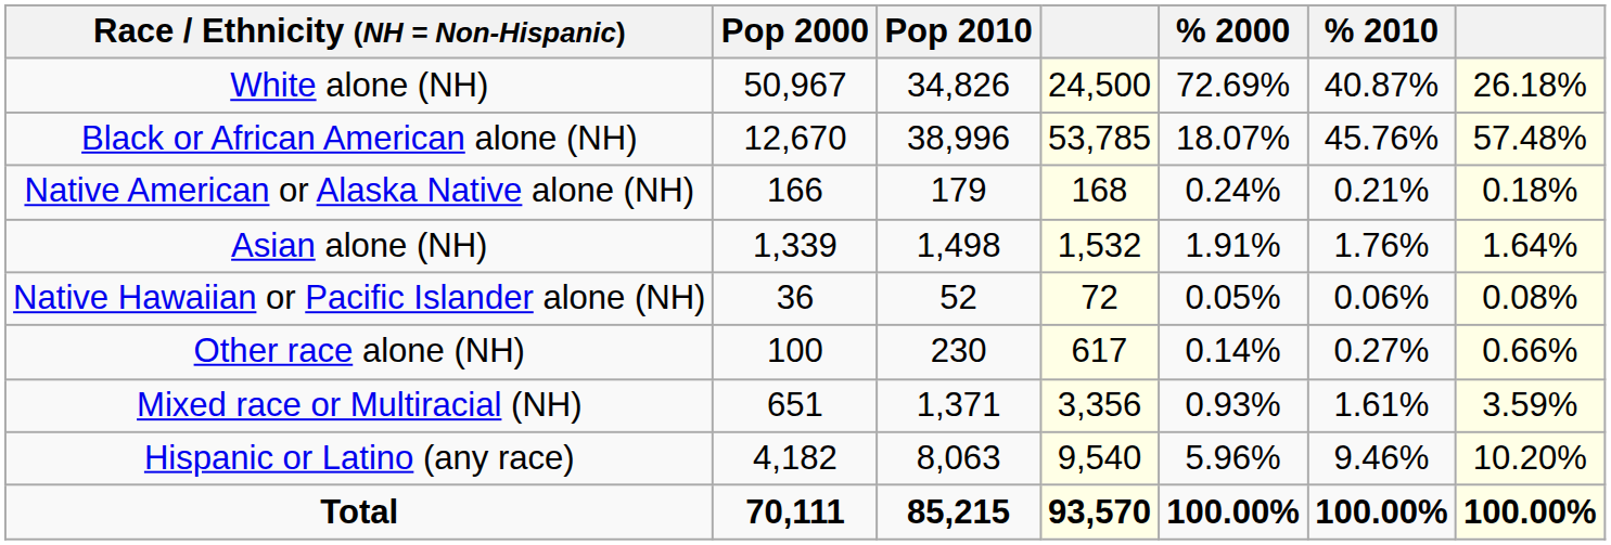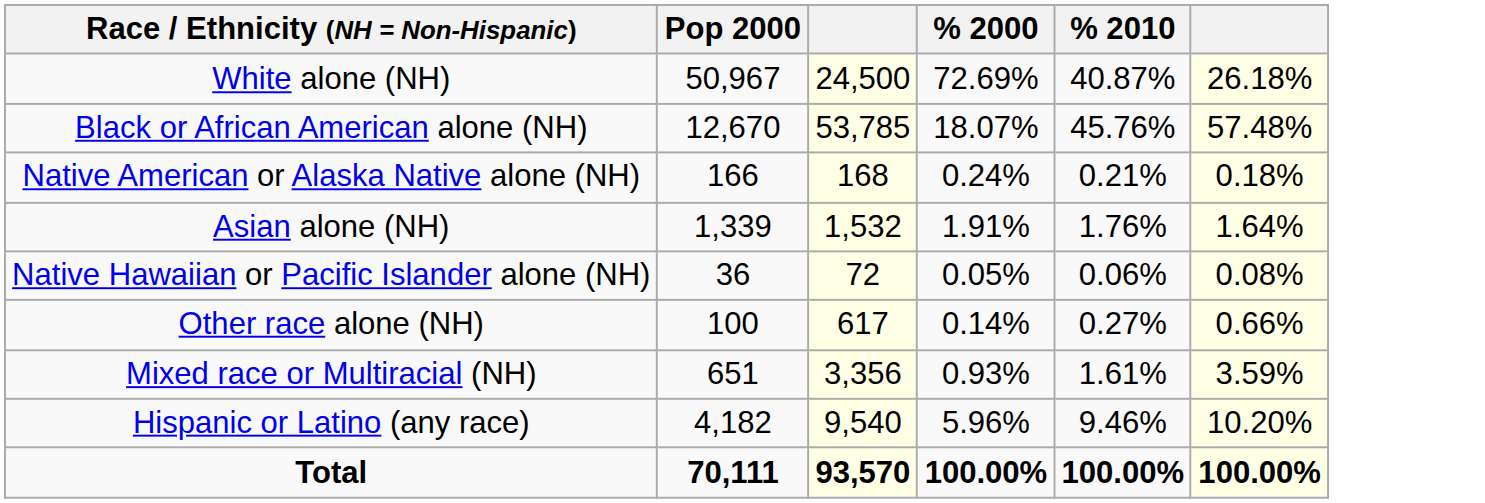- column: Pop 2010 | 34,826 | 38,996 | 179 | 1,498 | 52 | 230 | 1,371 | 8,063 | 85,215
